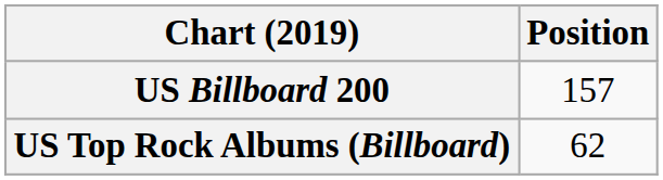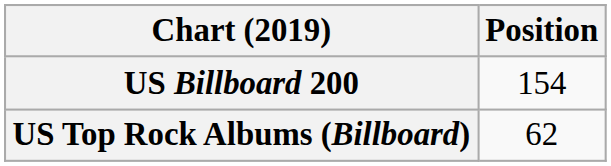US Billboard 200 | Position: 157 -> 154
